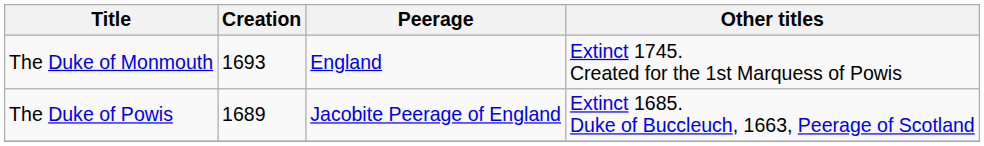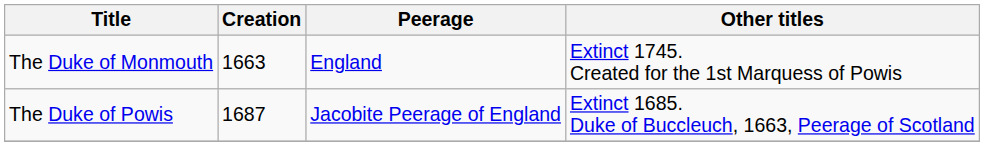The Duke of Monmouth | Creation: 1693 -> 1663
The Duke of Powis | Creation: 1689 -> 1687
